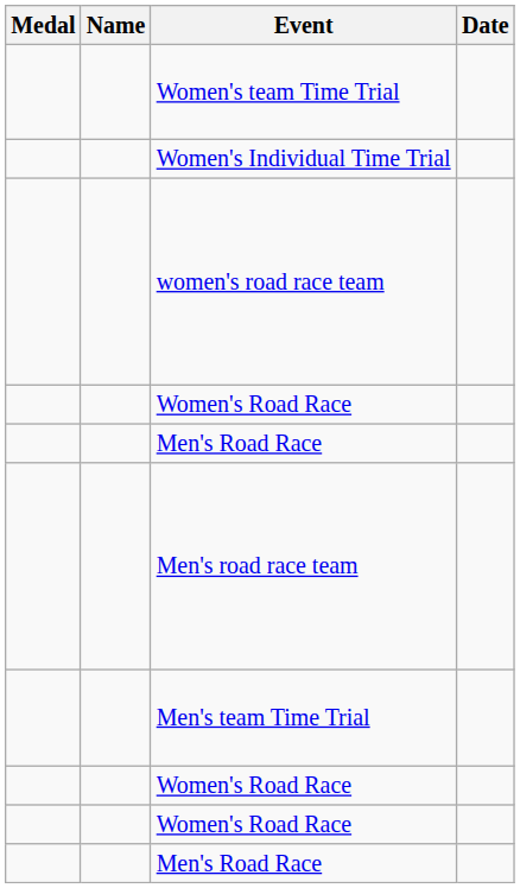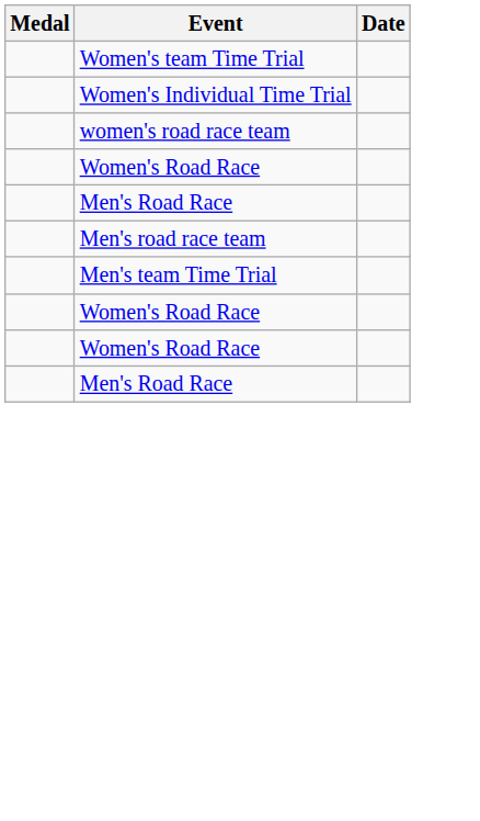- column: Name
